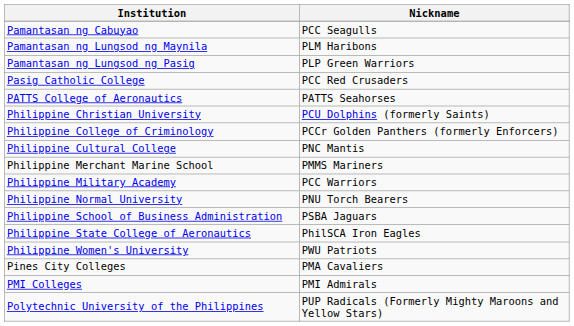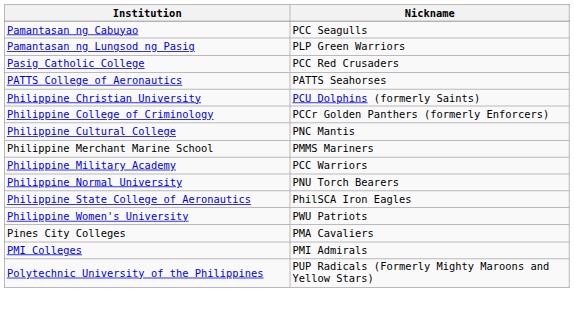- row: Pamantasan ng Lungsod ng Maynila | PLM Haribons
- row: Philippine School of Business Administration | PSBA Jaguars
